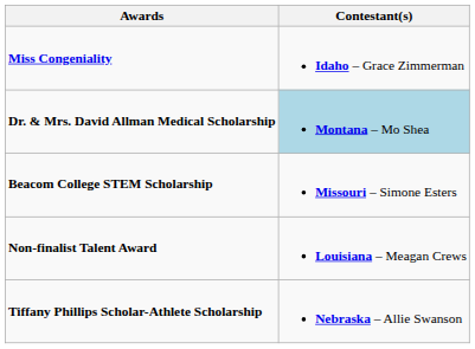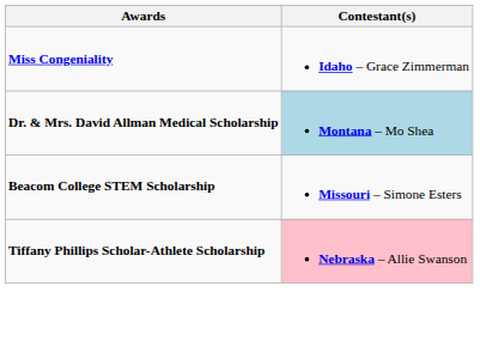- row: Non-finalist Talent Award | Louisiana – Meagan Crews
Tiffany Phillips Scholar-Athlete Scholarship | Contestant(s): no background -> pink background
